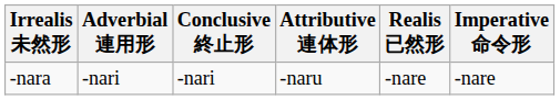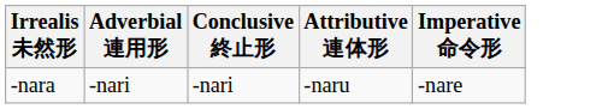- column: Realis 已然形 | -nare
